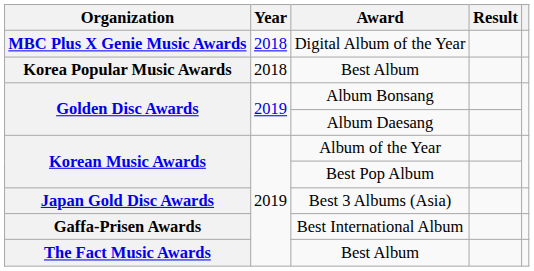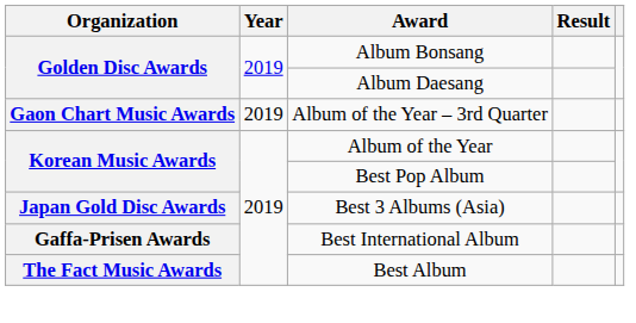- row: MBC Plus X Genie Music Awards | 2018 | Digital Album of the Year
- row: Korea Popular Music Awards | 2018 | Best Album
+ row: Gaon Chart Music Awards | 2019 | Album of the Year – 3rd Quarter
